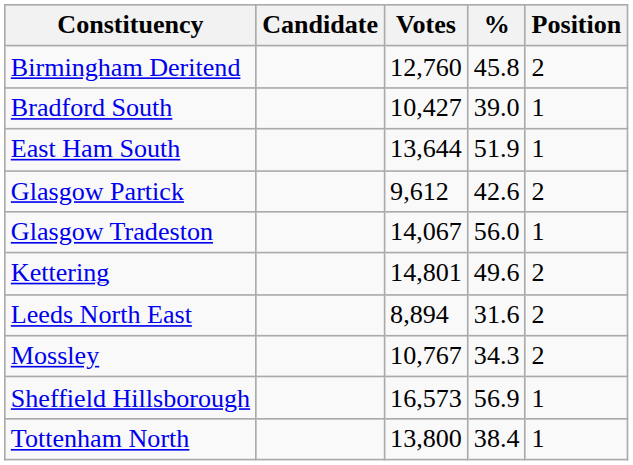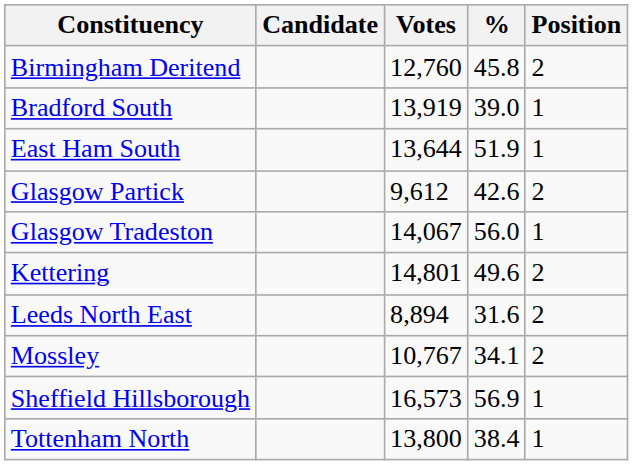Bradford South | Votes: 10,427 -> 13,919
Mossley | %: 34.3 -> 34.1
